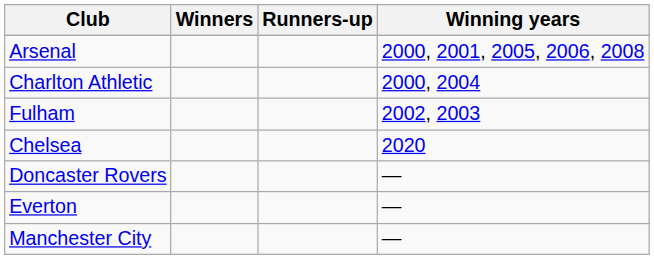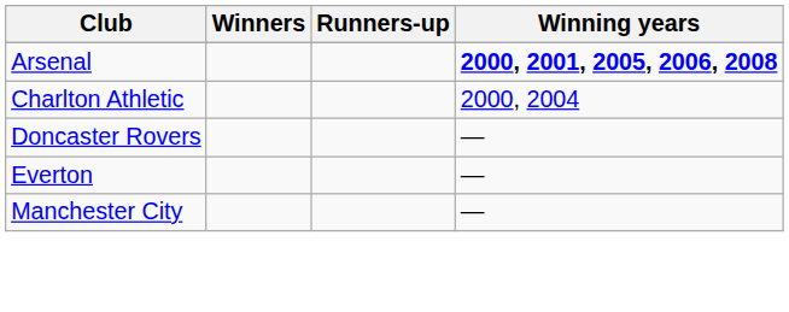Arsenal | Winning years: normal -> bold
- row: Fulham | 2002, 2003
- row: Chelsea | 2020
